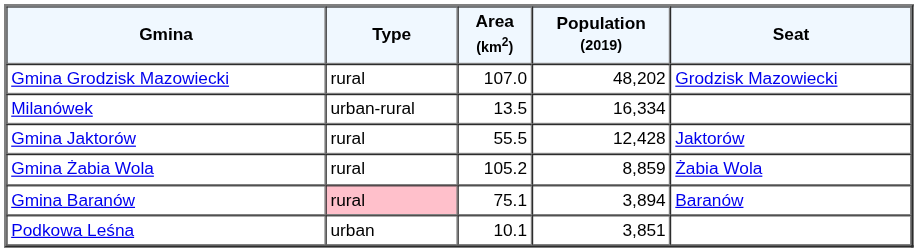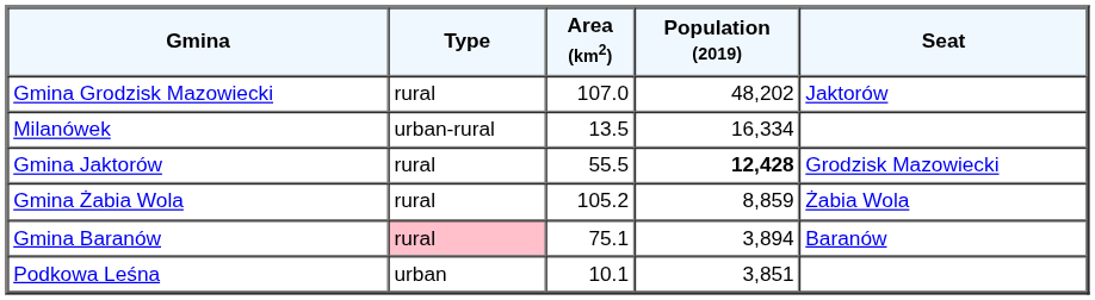Gmina Grodzisk Mazowiecki | Seat: Grodzisk Mazowiecki -> Jaktorów
Gmina Jaktorów | Population (2019): normal -> bold
Gmina Jaktorów | Seat: Jaktorów -> Grodzisk Mazowiecki
